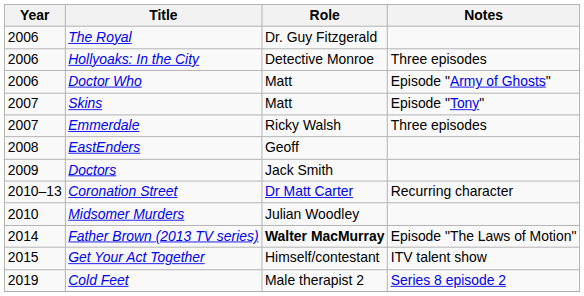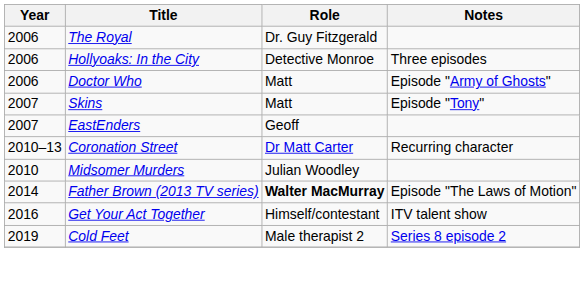- row: 2007 | Emmerdale | Ricky Walsh | Three episodes
EastEnders | Year: 2008 -> 2007
- row: 2009 | Doctors | Jack Smith
Get Your Act Together | Year: 2015 -> 2016
